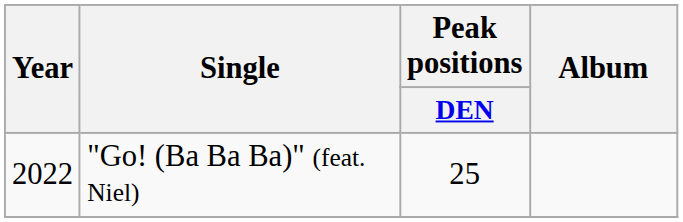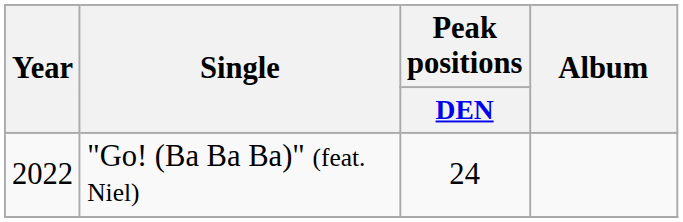"Go! (Ba Ba Ba)" (feat. Niel) | Peak positions / DEN: 25 -> 24
